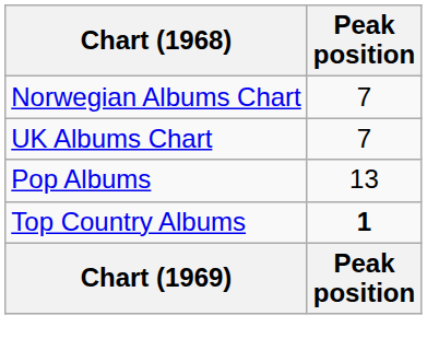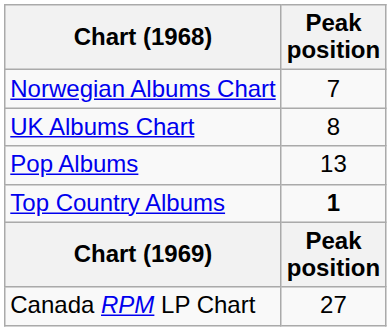UK Albums Chart | Peak position: 7 -> 8
+ row: Canada RPM LP Chart | 27
